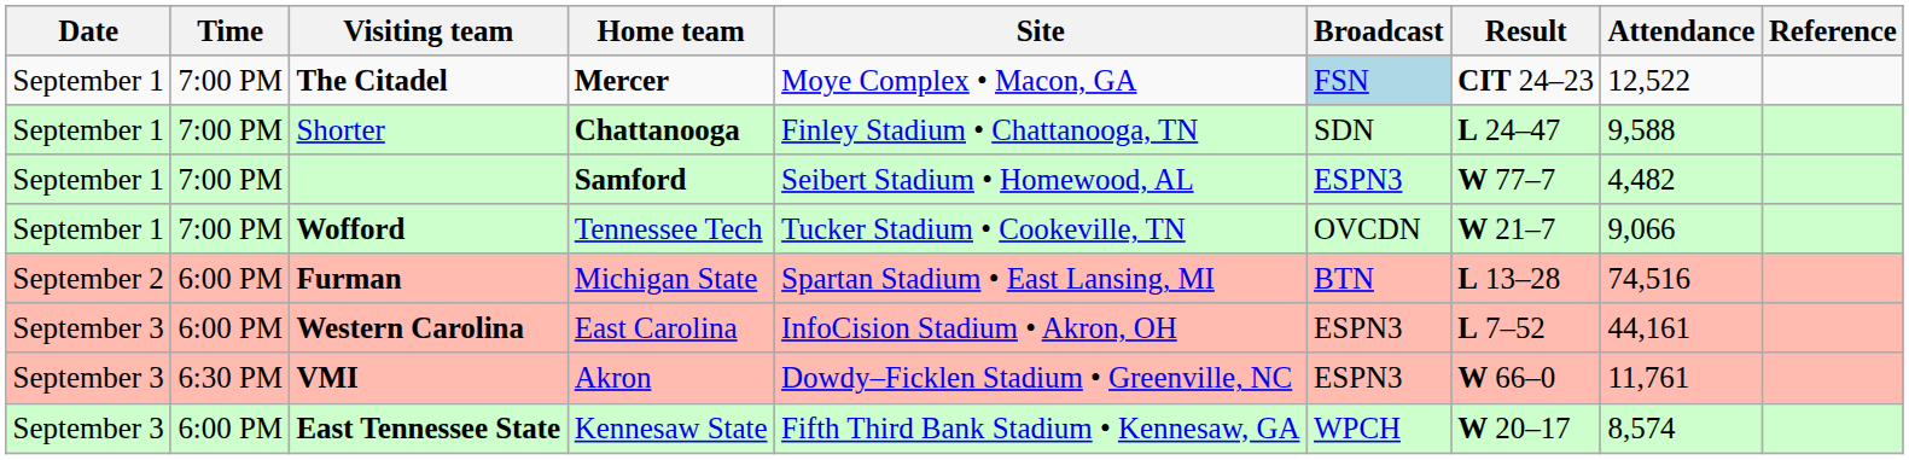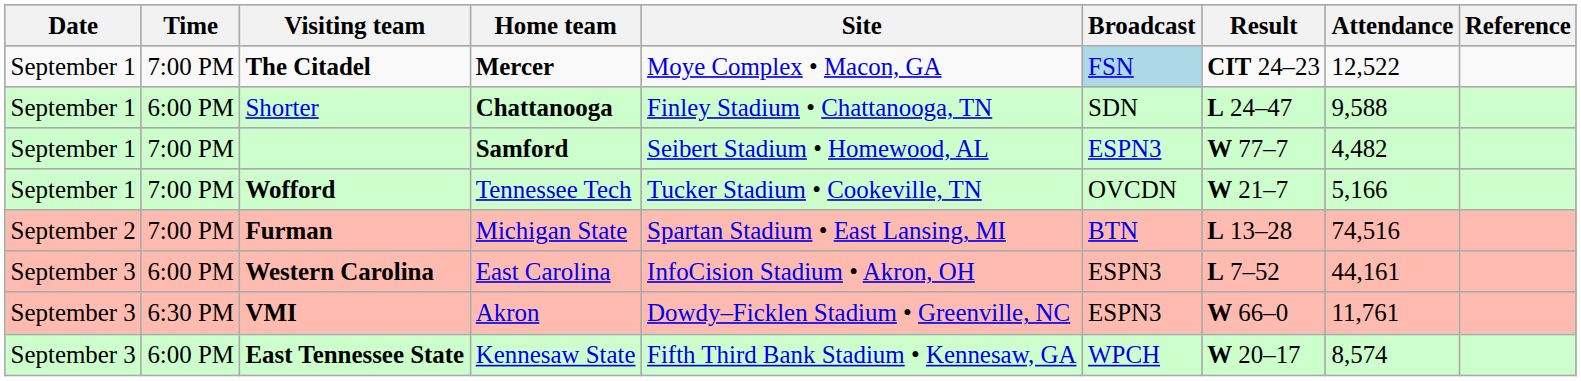Shorter | Time: 7:00 PM -> 6:00 PM
Wofford | Attendance: 9,066 -> 5,166
Furman | Time: 6:00 PM -> 7:00 PM
